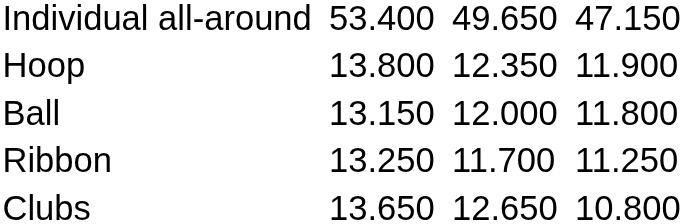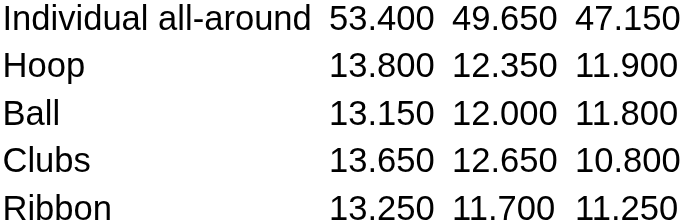rows swapped: Clubs <-> Ribbon
